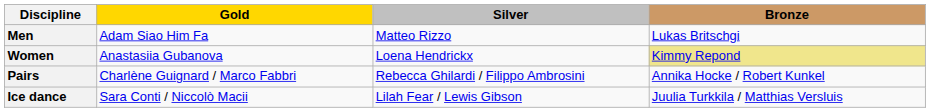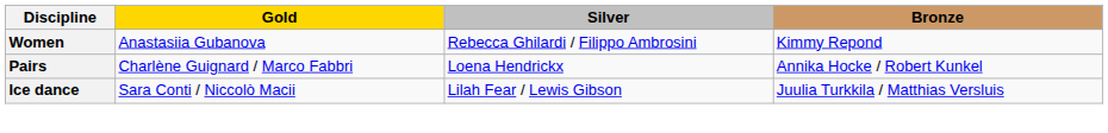- row: Men | Adam Siao Him Fa | Matteo Rizzo | Lukas Britschgi
Women | Silver: Loena Hendrickx -> Rebecca Ghilardi / Filippo Ambrosini
Women | Bronze: khaki background -> no background
Pairs | Silver: Rebecca Ghilardi / Filippo Ambrosini -> Loena Hendrickx
